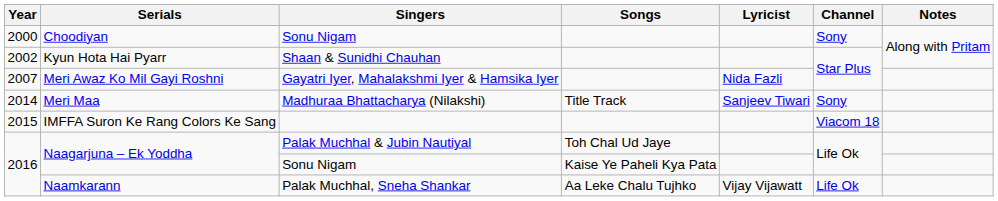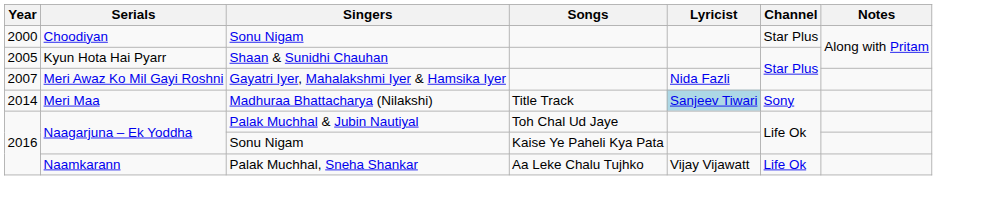Choodiyan | Channel: Sony -> Star Plus
Kyun Hota Hai Pyarr | Year: 2002 -> 2005
Meri Maa | Lyricist: no background -> lightblue background
- row: 2015 | IMFFA Suron Ke Rang Colors Ke Sang | Viacom 18
